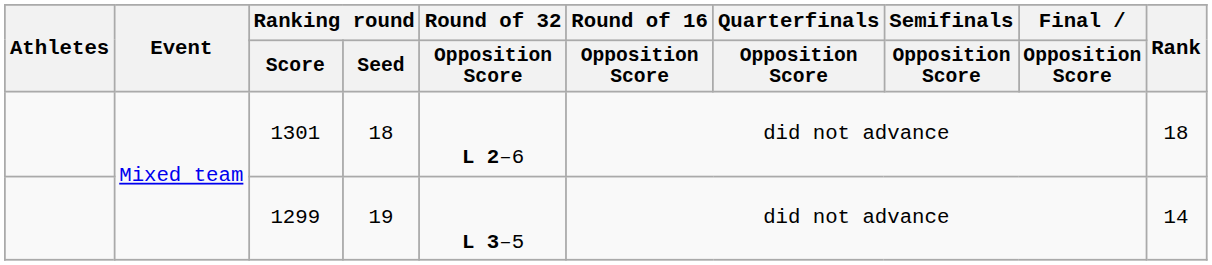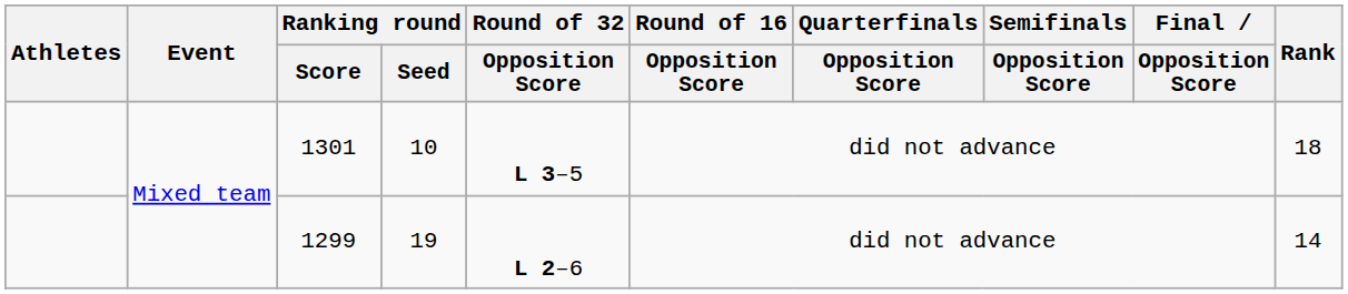1301 | Ranking round / Seed: 18 -> 10
1301 | Round of 32 / Opposition Score: L 2–6 -> L 3–5
1299 | Round of 32 / Opposition Score: L 3–5 -> L 2–6
